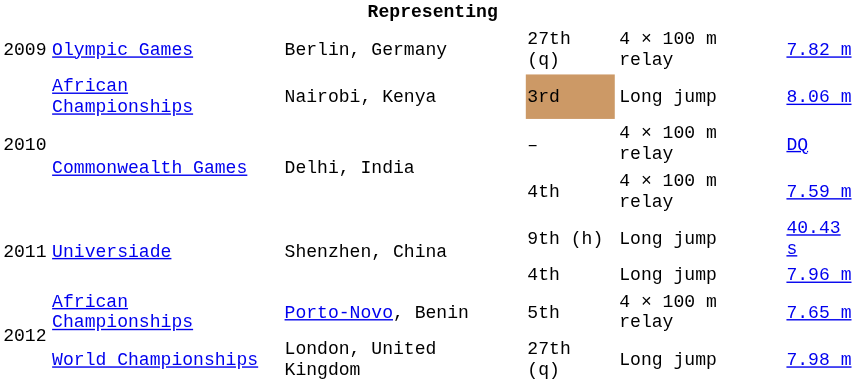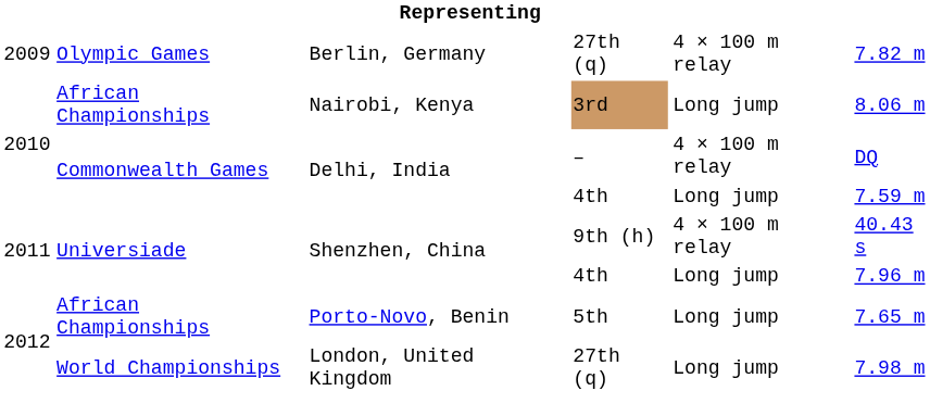Delhi, India / 4th | column 5: 4 × 100 m relay -> Long jump
Shenzhen, China / 9th (h) | column 5: Long jump -> 4 × 100 m relay
Porto-Novo, Benin | column 5: 4 × 100 m relay -> Long jump
